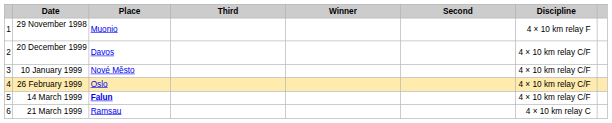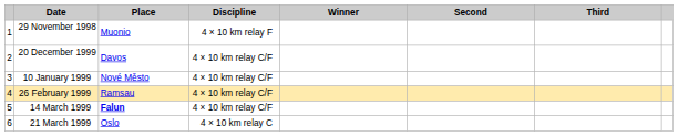columns swapped: Discipline <-> Third
26 February 1999 | Place: Oslo -> Ramsau
21 March 1999 | Place: Ramsau -> Oslo
